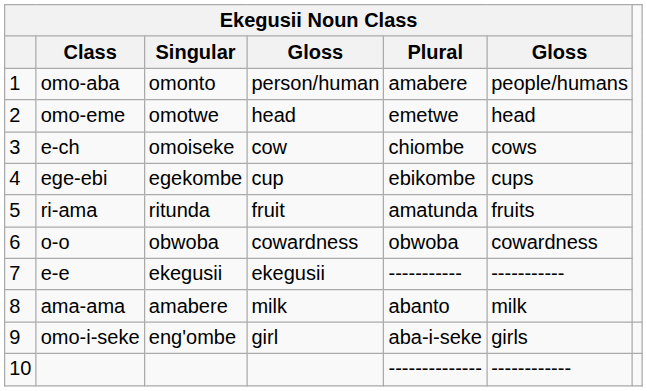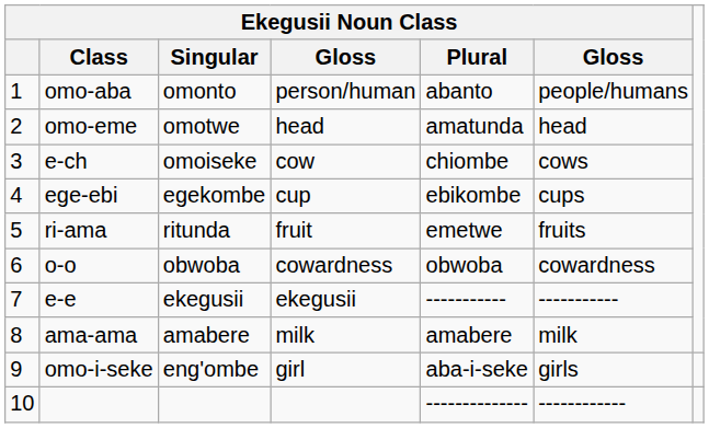omo-aba | Ekegusii Noun Class / Plural: amabere -> abanto
omo-eme | Ekegusii Noun Class / Plural: emetwe -> amatunda
ri-ama | Ekegusii Noun Class / Plural: amatunda -> emetwe
ama-ama | Ekegusii Noun Class / Plural: abanto -> amabere
